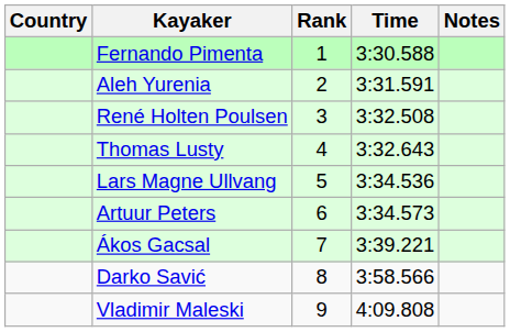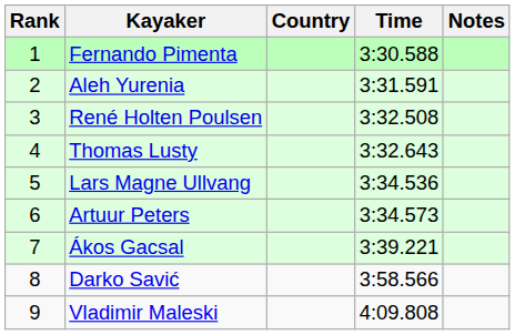columns swapped: Rank <-> Country
